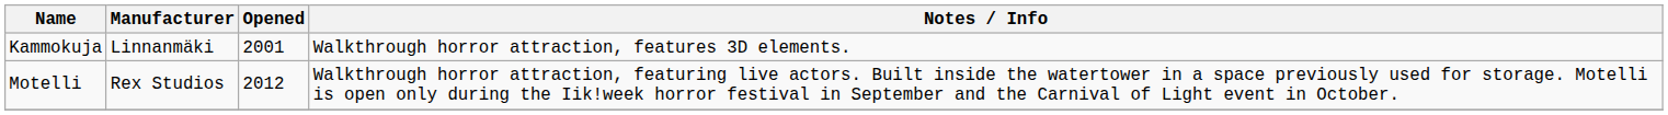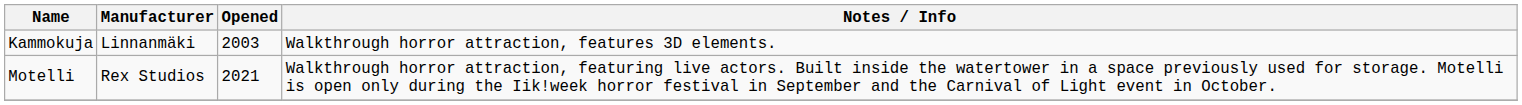Kammokuja | Opened: 2001 -> 2003
Motelli | Opened: 2012 -> 2021
